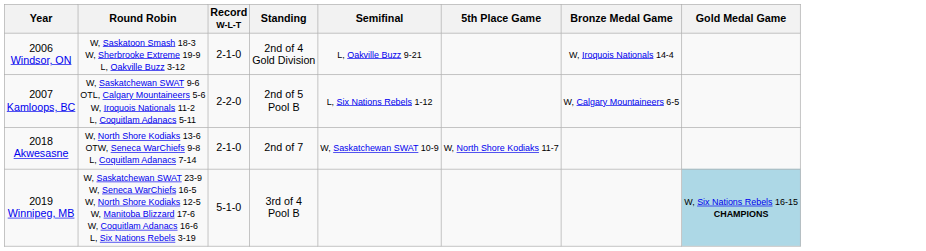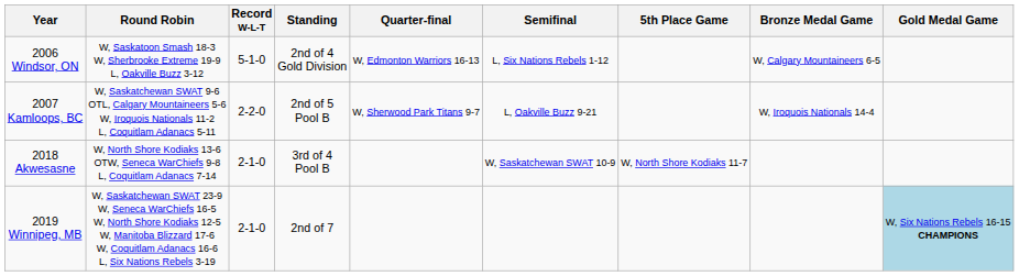+ column: Quarter-final | W, Edmonton Warriors 16-13 | W, Sherwood Park Titans 9-7
2006 Windsor, ON | Record W-L-T: 2-1-0 -> 5-1-0
2006 Windsor, ON | Semifinal: L, Oakville Buzz 9-21 -> L, Six Nations Rebels 1-12
2006 Windsor, ON | Bronze Medal Game: W, Iroquois Nationals 14-4 -> W, Calgary Mountaineers 6-5
2007 Kamloops, BC | Semifinal: L, Six Nations Rebels 1-12 -> L, Oakville Buzz 9-21
2007 Kamloops, BC | Bronze Medal Game: W, Calgary Mountaineers 6-5 -> W, Iroquois Nationals 14-4
2018 Akwesasne | Standing: 2nd of 7 -> 3rd of 4 Pool B
2019 Winnipeg, MB | Record W-L-T: 5-1-0 -> 2-1-0
2019 Winnipeg, MB | Standing: 3rd of 4 Pool B -> 2nd of 7
